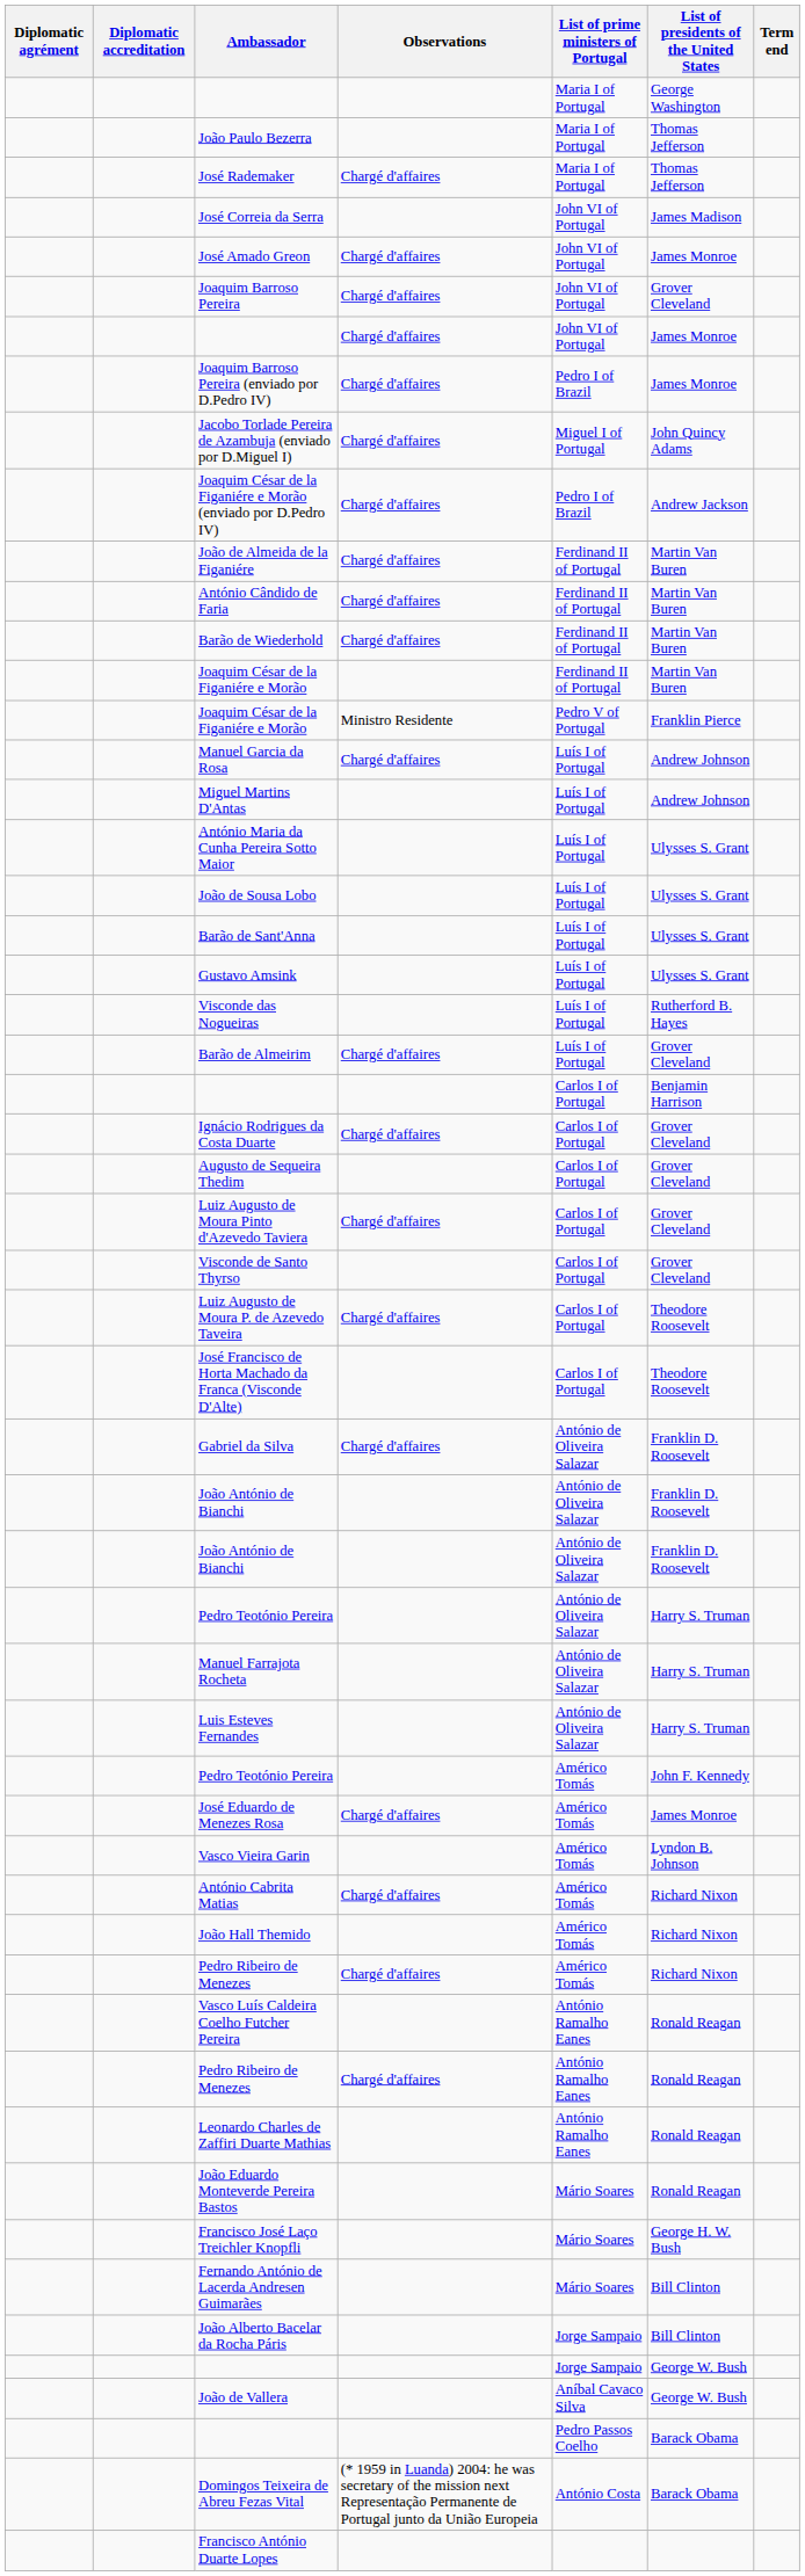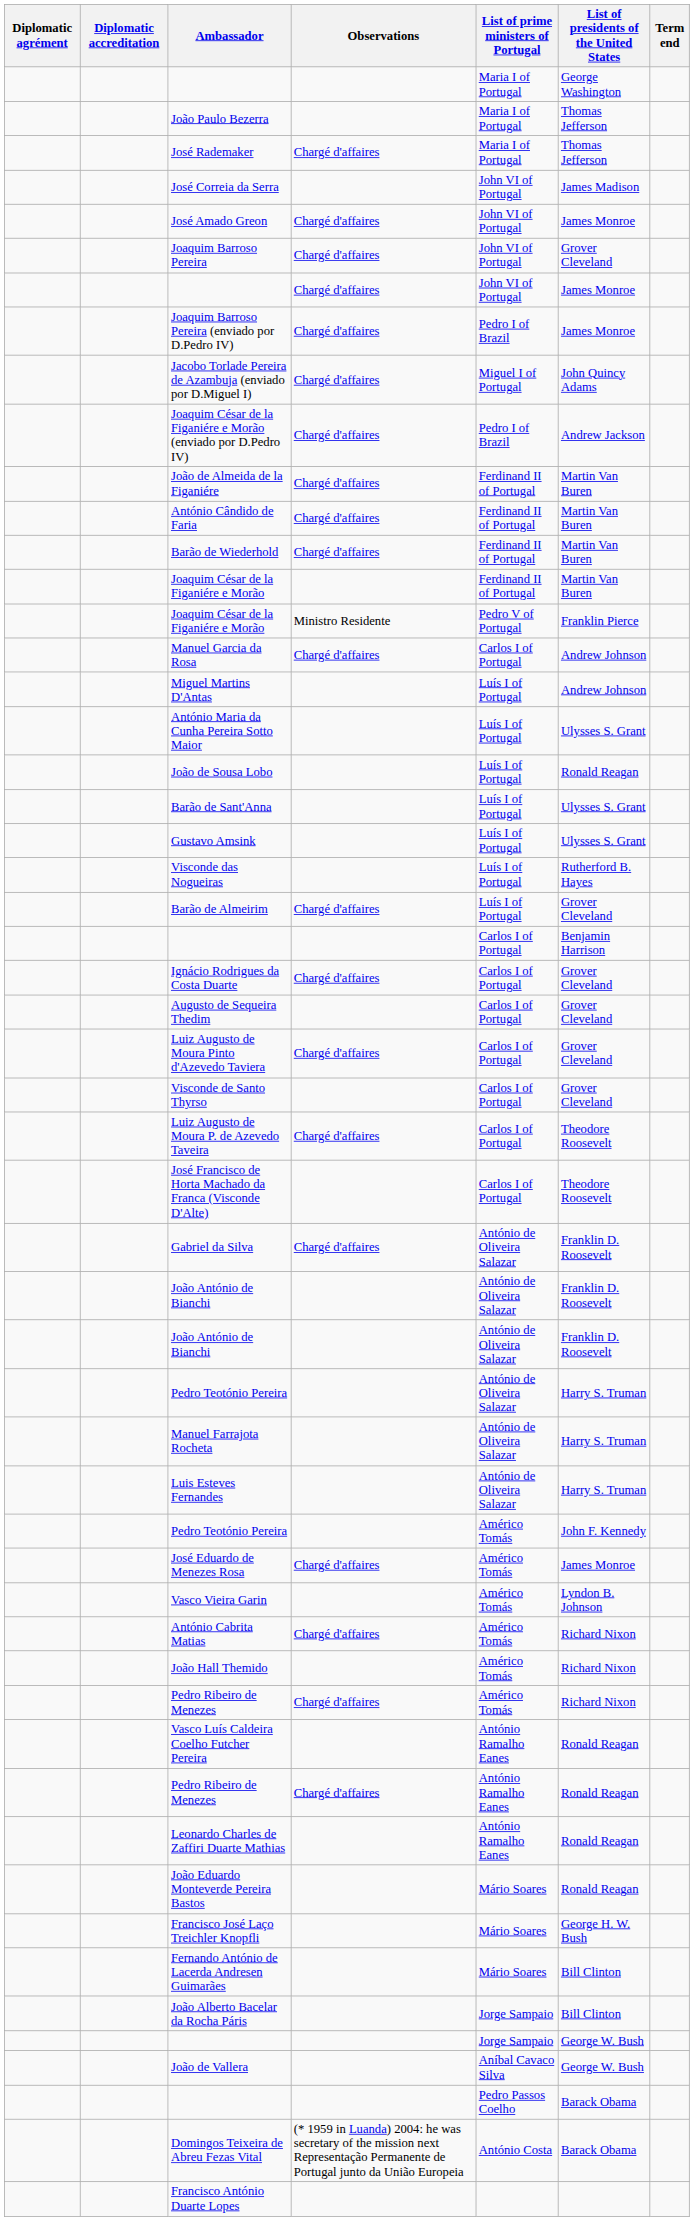Manuel Garcia da Rosa | List of prime ministers of Portugal: Luís I of Portugal -> Carlos I of Portugal
João de Sousa Lobo | List of presidents of the United States: Ulysses S. Grant -> Ronald Reagan
